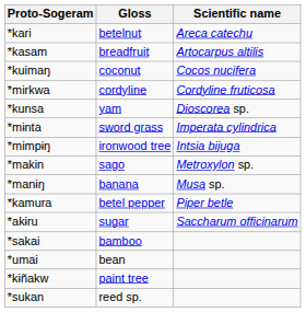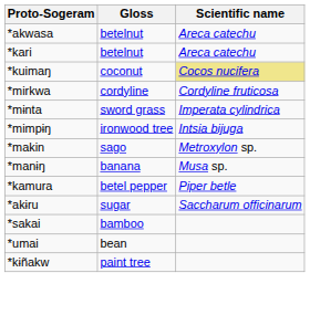+ row: *akwasa | betelnut | Areca catechu
- row: *kasam | breadfruit | Artocarpus altilis
*kuimaŋ | Scientific name: no background -> khaki background
- row: *kunsa | yam | Dioscorea sp.
- row: *sukan | reed sp.
